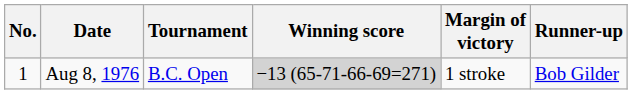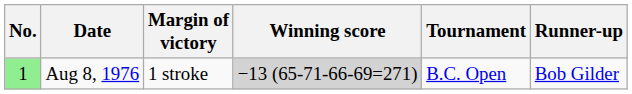columns swapped: Tournament <-> Margin of victory
Aug 8, 1976 | No.: no background -> lightgreen background
